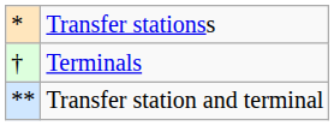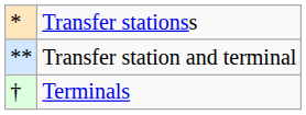rows swapped: Terminals <-> Transfer station and terminal
